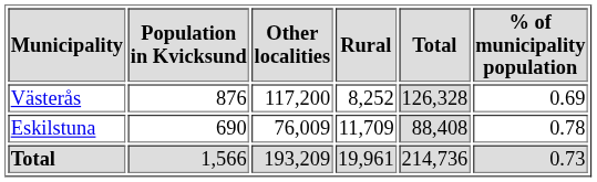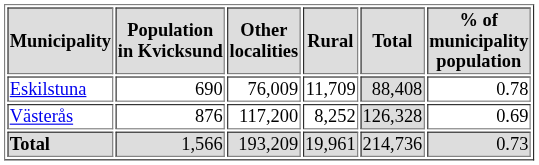rows swapped: Västerås <-> Eskilstuna
